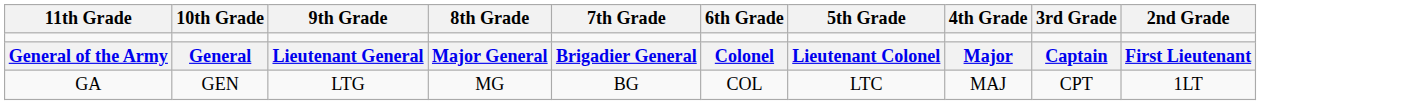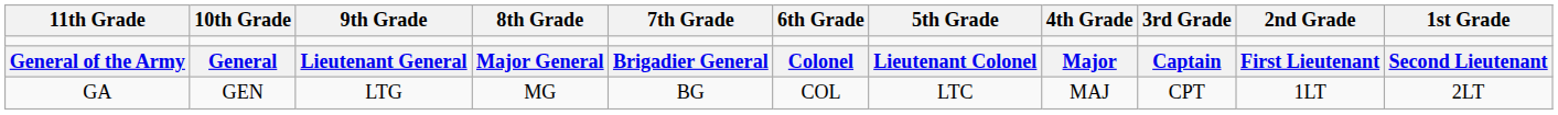+ column: 1st Grade | Second Lieutenant | 2LT
